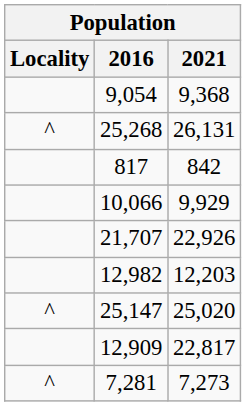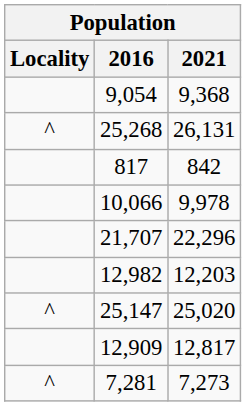10,066 | 2021: 9,929 -> 9,978
21,707 | 2021: 22,926 -> 22,296
12,909 | 2021: 22,817 -> 12,817
